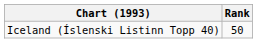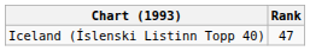Iceland (Íslenski Listinn Topp 40) | Rank: 50 -> 47
